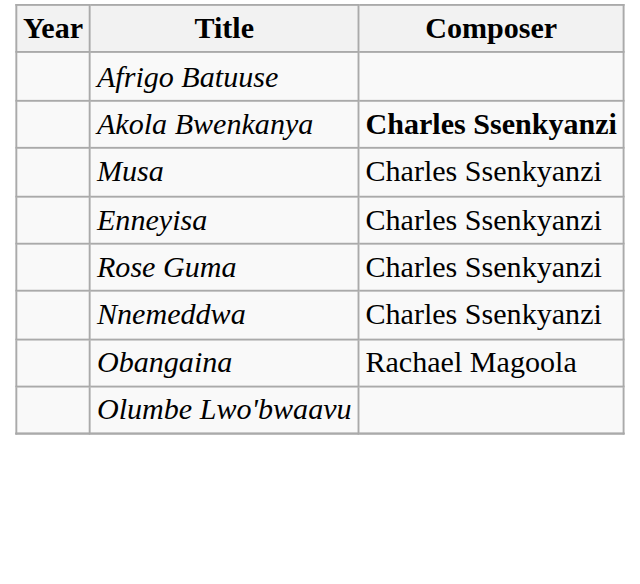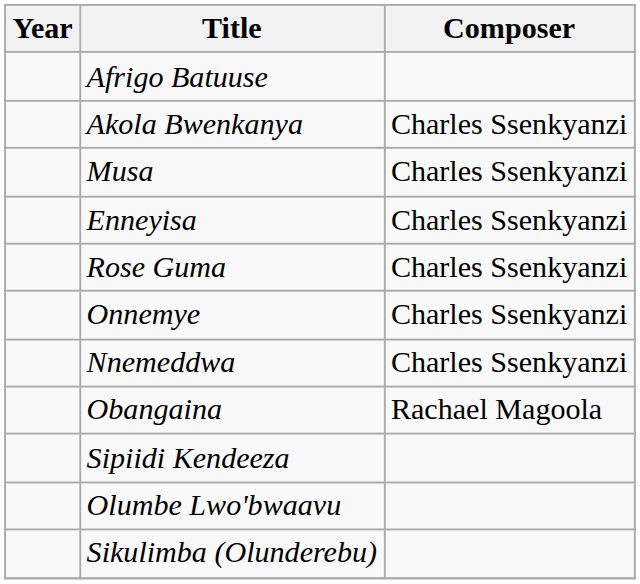Akola Bwenkanya | Composer: bold -> normal
+ row: Onnemye | Charles Ssenkyanzi
+ row: Sipiidi Kendeeza
+ row: Sikulimba (Olunderebu)
